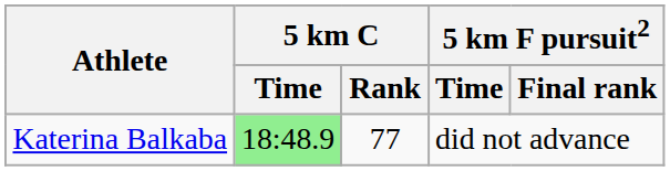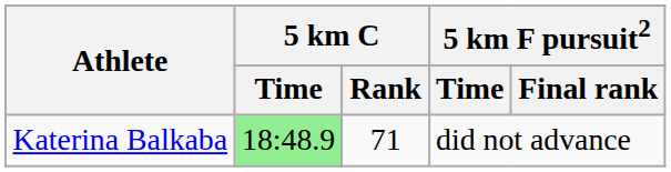Katerina Balkaba | 5 km C / Rank: 77 -> 71
